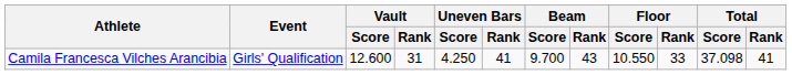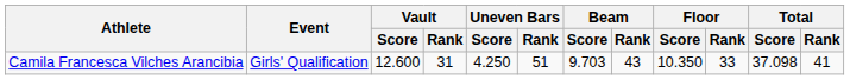Camila Francesca Vilches Arancibia | Uneven Bars / Rank: 41 -> 51
Camila Francesca Vilches Arancibia | Beam / Score: 9.700 -> 9.703
Camila Francesca Vilches Arancibia | Floor / Score: 10.550 -> 10.350
